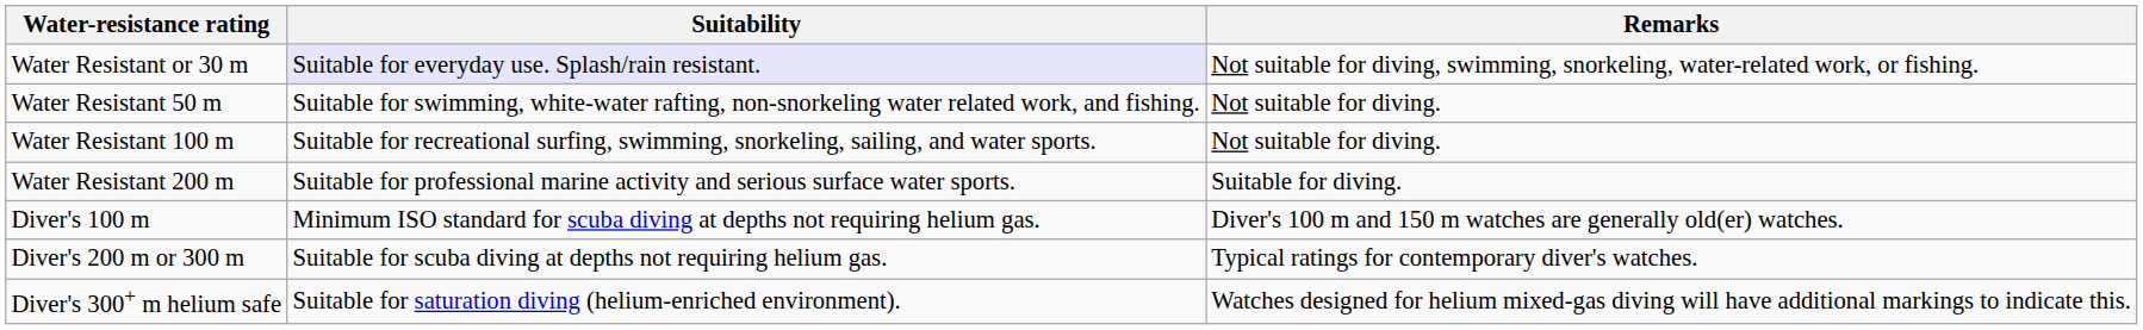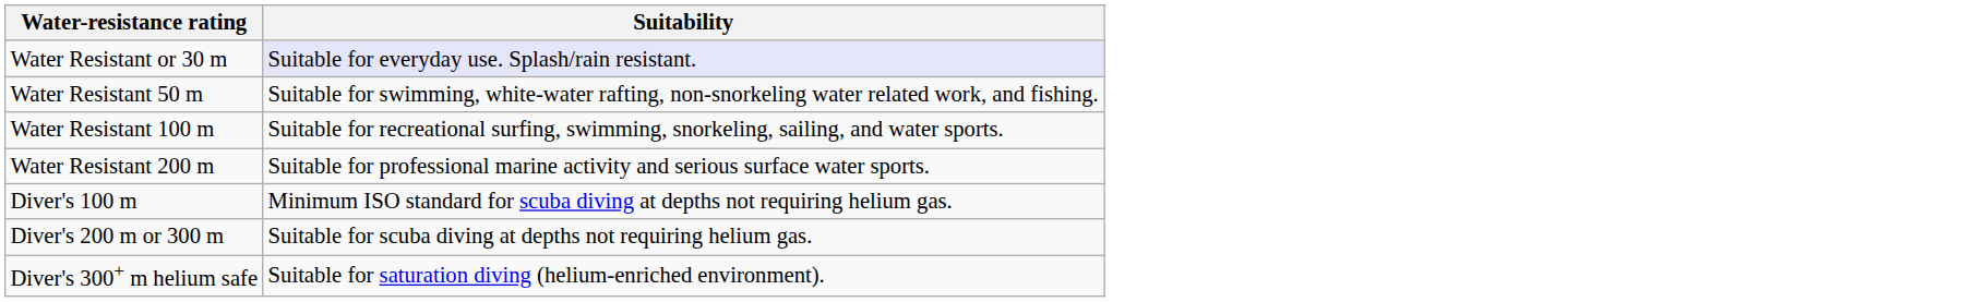- column: Remarks | Not suitable for diving, swimming, snorkeling, water-related work, or fishing. | Not suitable for diving. | Not suitable for diving. | Suitable for diving. | Diver's 100 m and 150 m watches are generally old(er) watches. | Typical ratings for contemporary diver's watches. | Watches designed for helium mixed-gas diving will have additional markings to indicate this.
